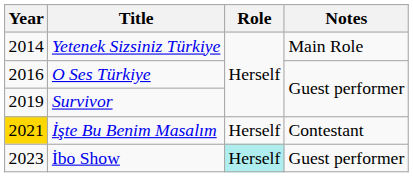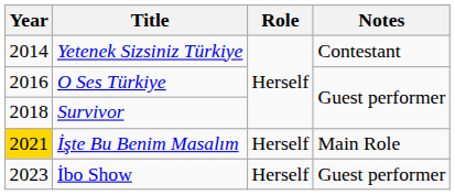Yetenek Sizsiniz Türkiye | Notes: Main Role -> Contestant
Survivor | Year: 2019 -> 2018
İşte Bu Benim Masalım | Notes: Contestant -> Main Role
İbo Show | Role: paleturquoise background -> no background
